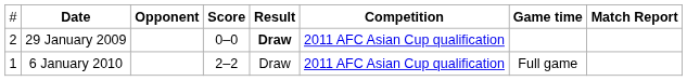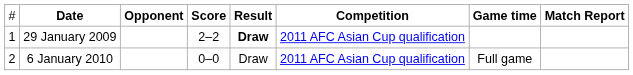29 January 2009 | column 1: 2 -> 1
29 January 2009 | column 4: 0–0 -> 2–2
6 January 2010 | column 1: 1 -> 2
6 January 2010 | column 4: 2–2 -> 0–0
